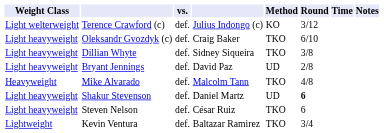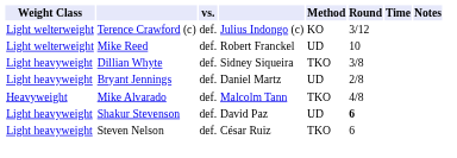- row: Light heavyweight | Oleksandr Gvozdyk (c) | def. | Craig Baker | TKO | 6/10
+ row: Light welterweight | Mike Reed | def. | Robert Franckel | UD | 10
Bryant Jennings | column 4: David Paz -> Daniel Martz
Shakur Stevenson | column 4: Daniel Martz -> David Paz
- row: Lightweight | Kevin Ventura | def. | Baltazar Ramirez | TKO | 3/4
